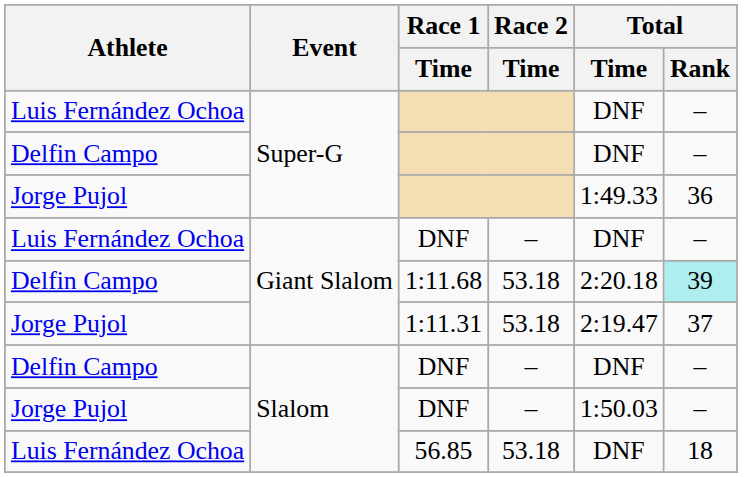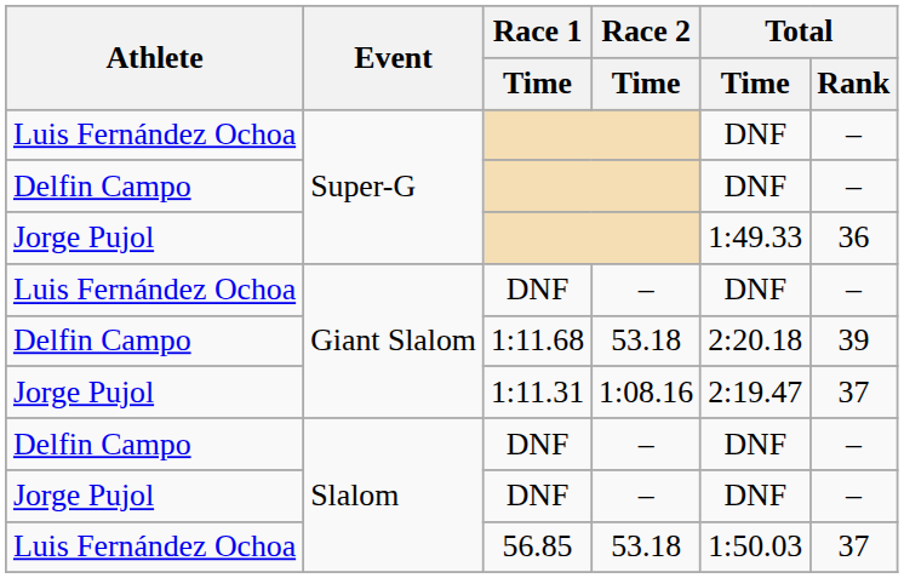1:11.68 | Total / Rank: paleturquoise background -> no background
1:11.31 | Race 2 / Time: 53.18 -> 1:08.16
Jorge Pujol / DNF | Total / Time: 1:50.03 -> DNF
56.85 | Total / Time: DNF -> 1:50.03
56.85 | Total / Rank: 18 -> 37
